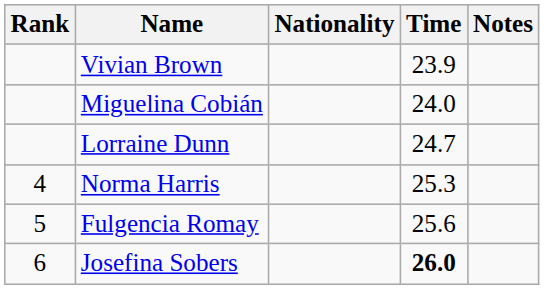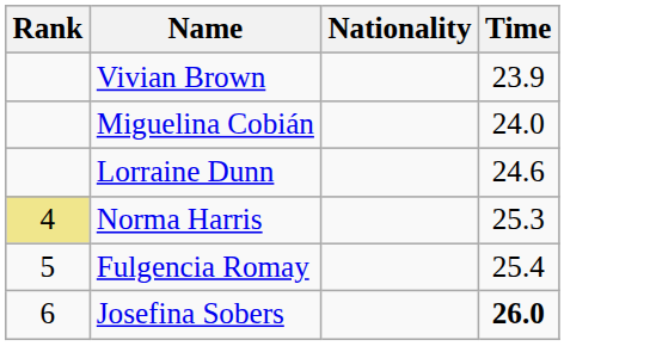- column: Notes
Lorraine Dunn | Time: 24.7 -> 24.6
Norma Harris | Rank: no background -> khaki background
Fulgencia Romay | Time: 25.6 -> 25.4
